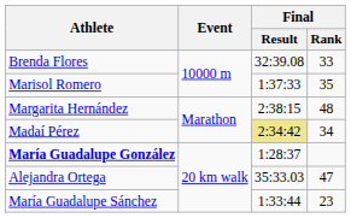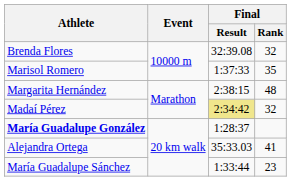Brenda Flores | Final / Rank: 33 -> 32
Madaí Pérez | Final / Rank: 34 -> 32
Alejandra Ortega | Final / Rank: 47 -> 41
